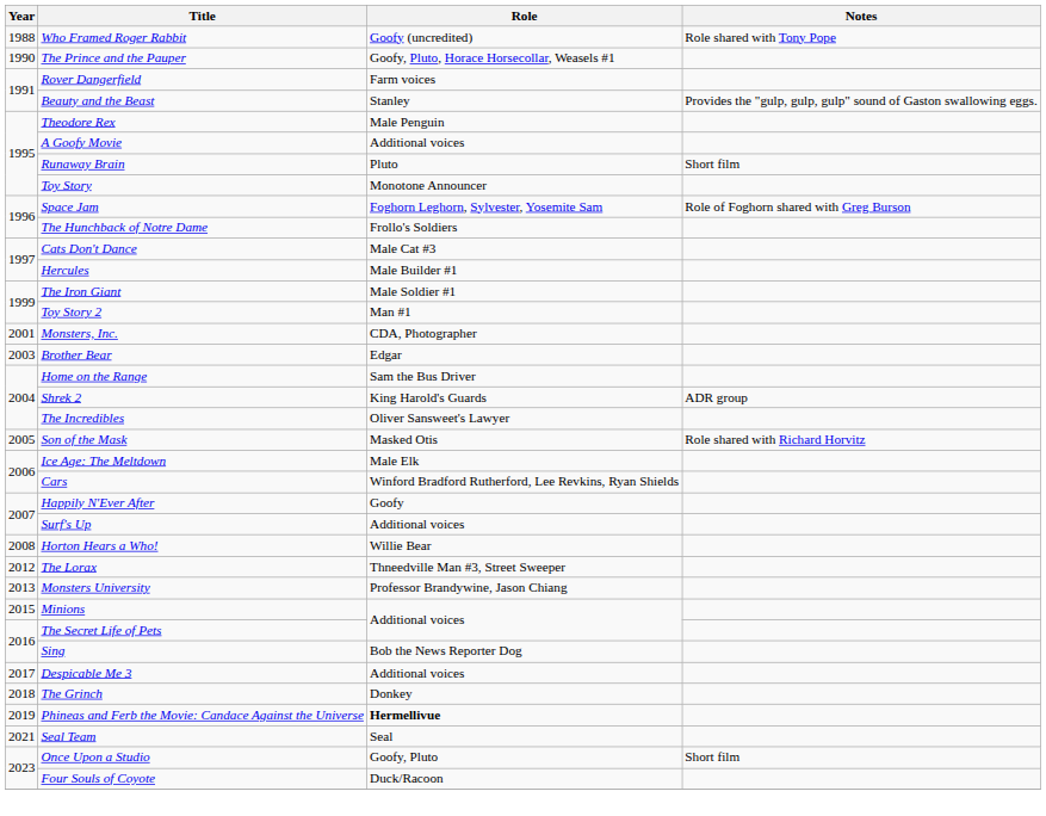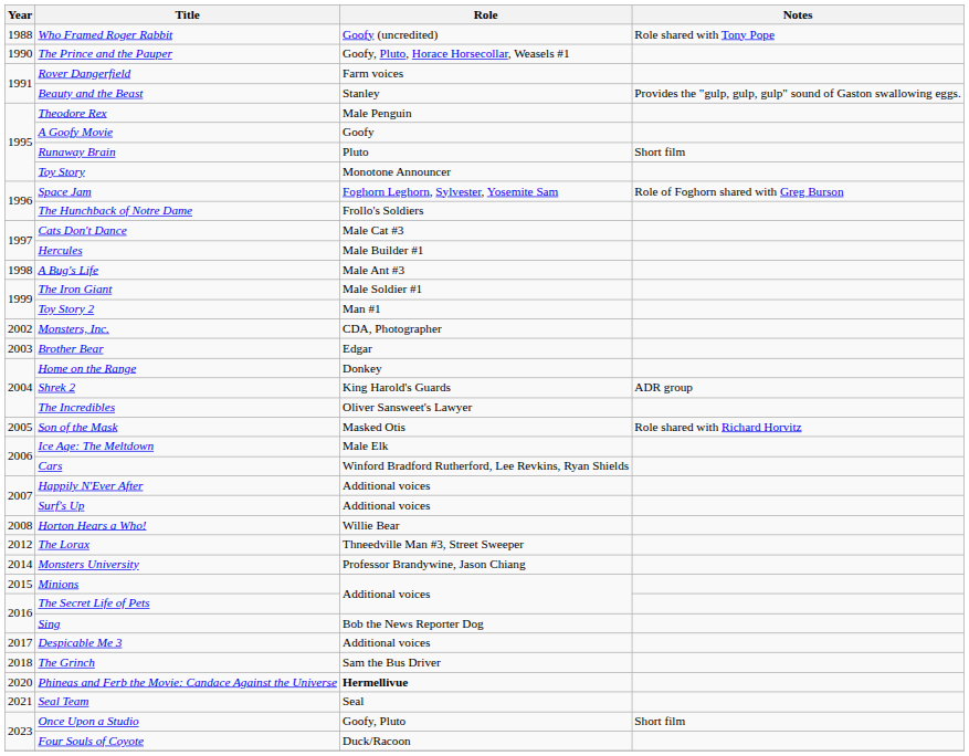A Goofy Movie | Role: Additional voices -> Goofy
+ row: 1998 | A Bug's Life | Male Ant #3
Monsters, Inc. | Year: 2001 -> 2002
Home on the Range | Role: Sam the Bus Driver -> Donkey
Happily N'Ever After | Role: Goofy -> Additional voices
Monsters University | Year: 2013 -> 2014
The Grinch | Role: Donkey -> Sam the Bus Driver
Phineas and Ferb the Movie: Candace Against the Universe | Year: 2019 -> 2020
